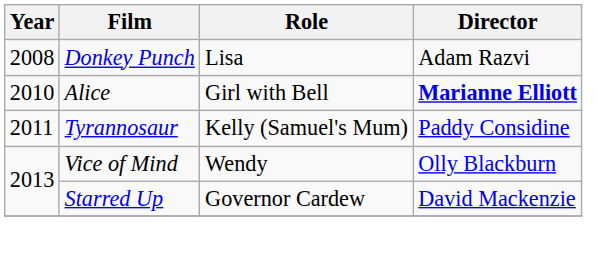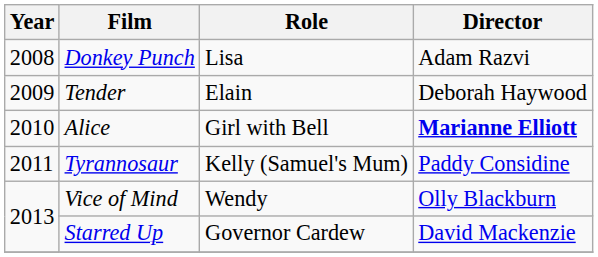+ row: 2009 | Tender | Elain | Deborah Haywood
